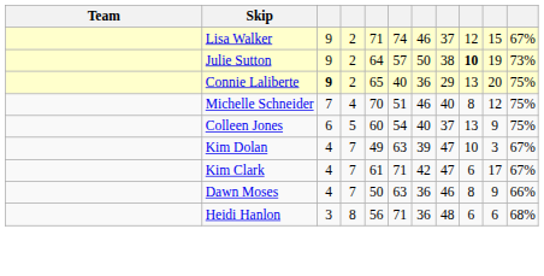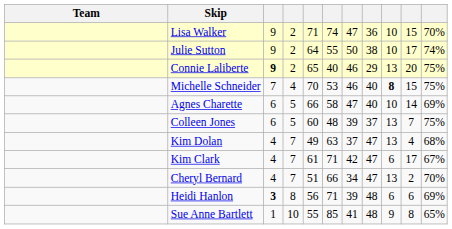Lisa Walker | column 7: 46 -> 47
Lisa Walker | column 8: 37 -> 36
Lisa Walker | column 9: 12 -> 10
Lisa Walker | column 11: 67% -> 70%
Julie Sutton | column 6: 57 -> 55
Julie Sutton | column 9: bold -> normal
Julie Sutton | column 10: 19 -> 17
Julie Sutton | column 11: 73% -> 74%
Connie Laliberte | column 7: 36 -> 46
Michelle Schneider | column 6: 51 -> 53
Michelle Schneider | column 9: normal -> bold
Michelle Schneider | column 10: 12 -> 15
+ row: Agnes Charette | 6 | 5 | 66 | 58 | 47 | 40 | 10 | 14 | 69%
Colleen Jones | column 6: 54 -> 48
Colleen Jones | column 7: 40 -> 39
Colleen Jones | column 10: 9 -> 7
Kim Dolan | column 7: 39 -> 37
Kim Dolan | column 9: 10 -> 13
Kim Dolan | column 10: 3 -> 4
Kim Dolan | column 11: 67% -> 68%
+ row: Cheryl Bernard | 4 | 7 | 51 | 66 | 34 | 47 | 13 | 2 | 70%
- row: Dawn Moses | 4 | 7 | 50 | 63 | 36 | 46 | 8 | 9 | 66%
Heidi Hanlon | column 3: normal -> bold
Heidi Hanlon | column 7: 36 -> 39
Heidi Hanlon | column 11: 68% -> 69%
+ row: Sue Anne Bartlett | 1 | 10 | 55 | 85 | 41 | 48 | 9 | 8 | 65%
